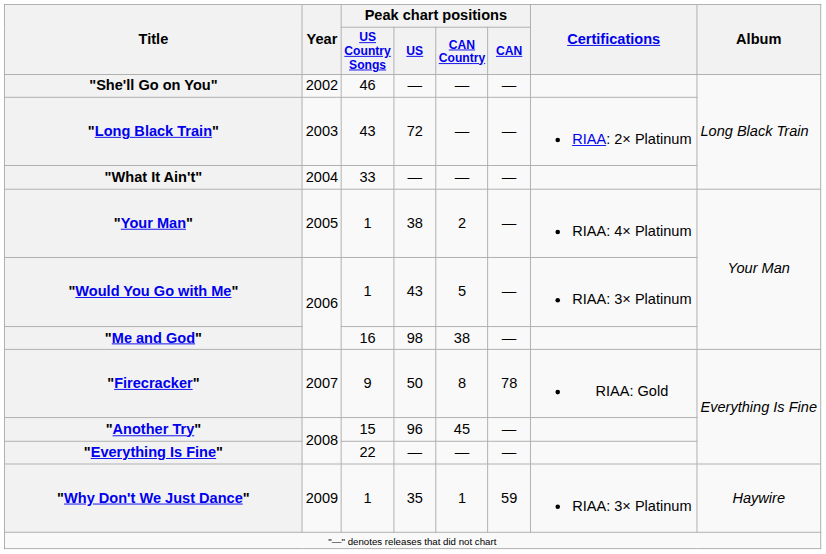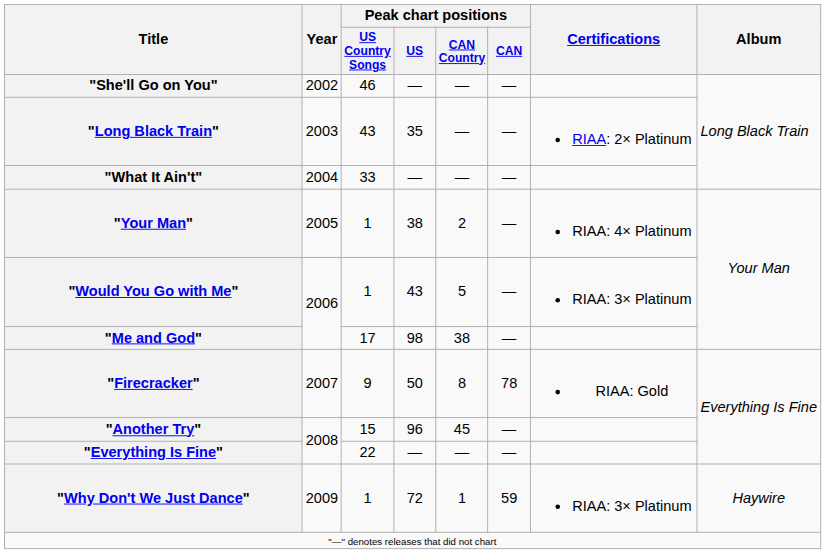"Long Black Train" | Peak chart positions / US: 72 -> 35
"Me and God" | Peak chart positions / US Country Songs: 16 -> 17
"Why Don't We Just Dance" | Peak chart positions / US: 35 -> 72
